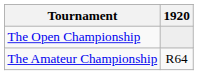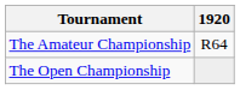rows swapped: The Open Championship <-> The Amateur Championship
